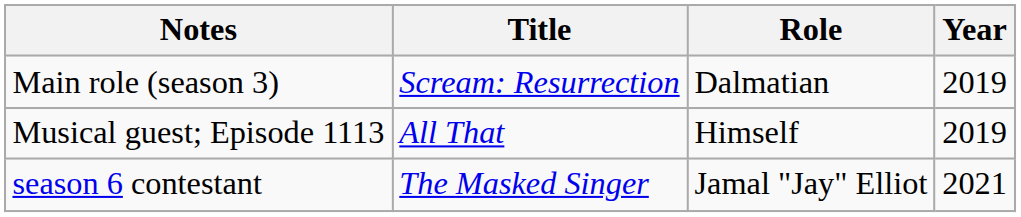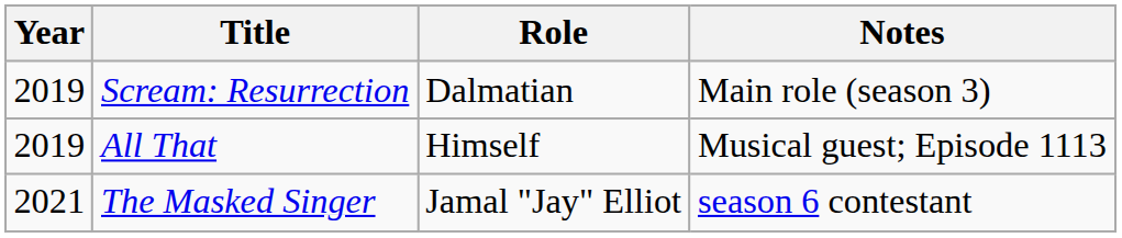columns swapped: Year <-> Notes
